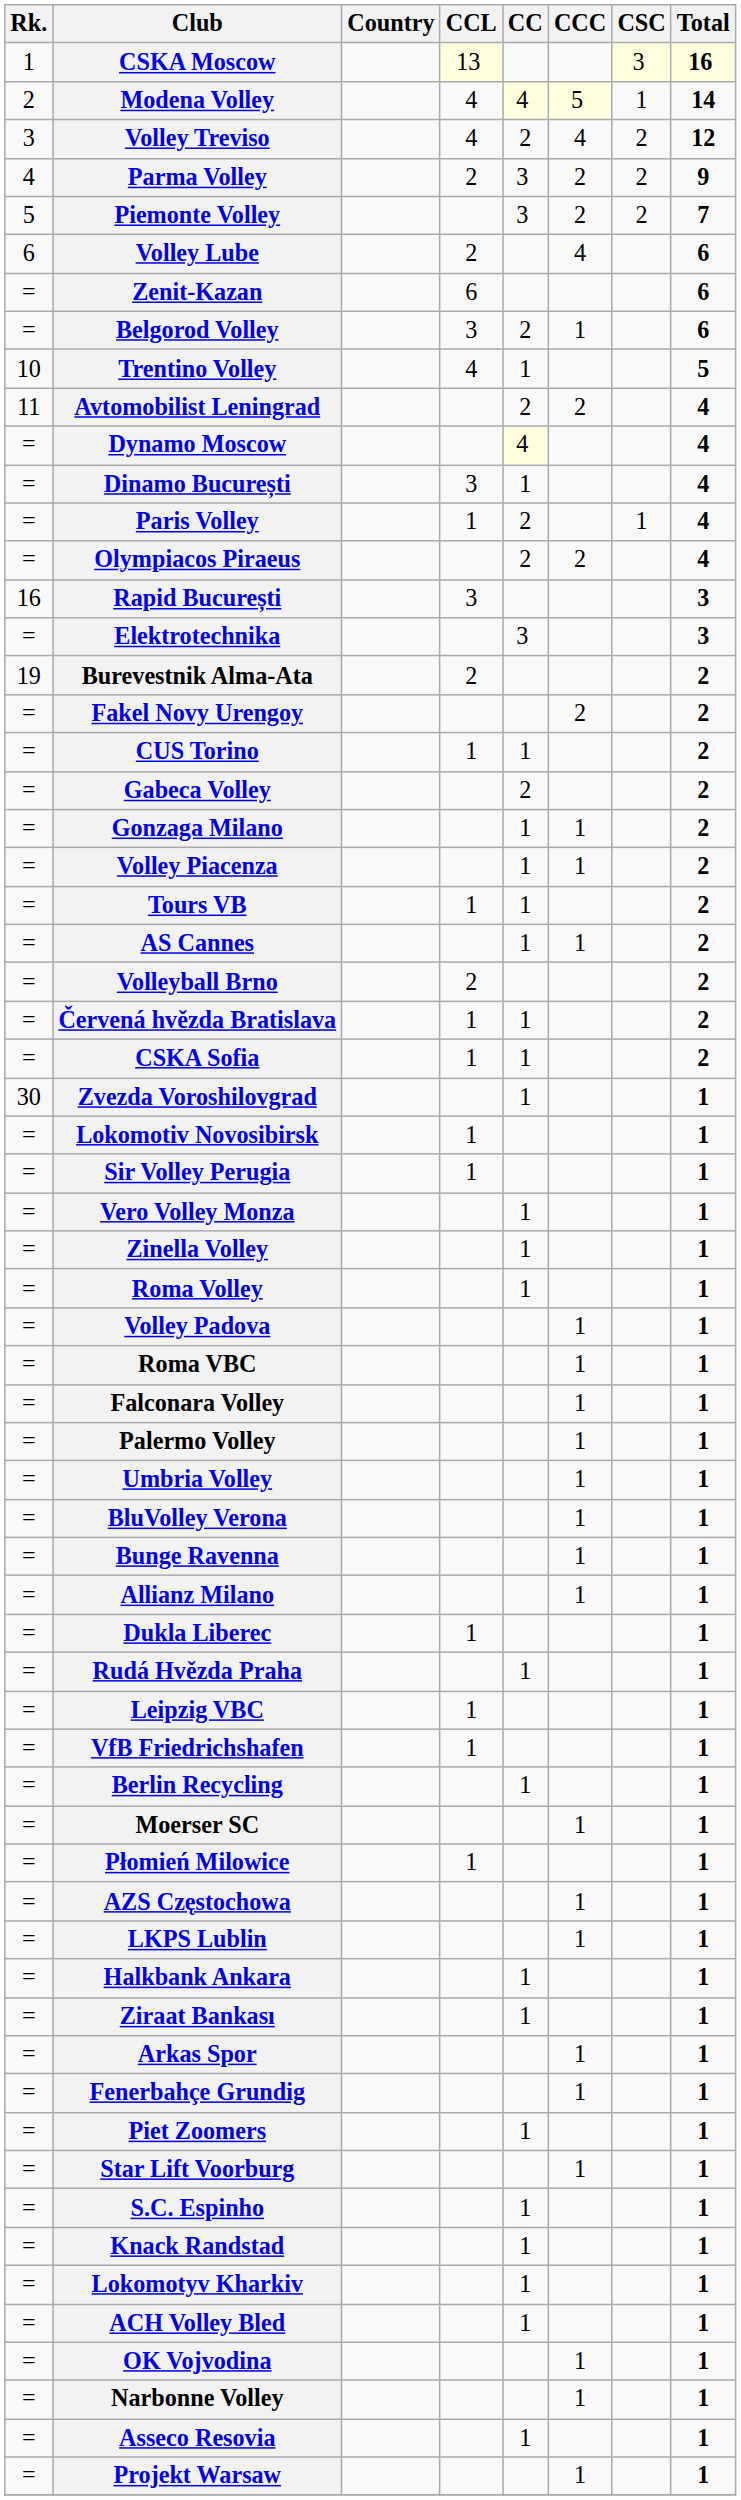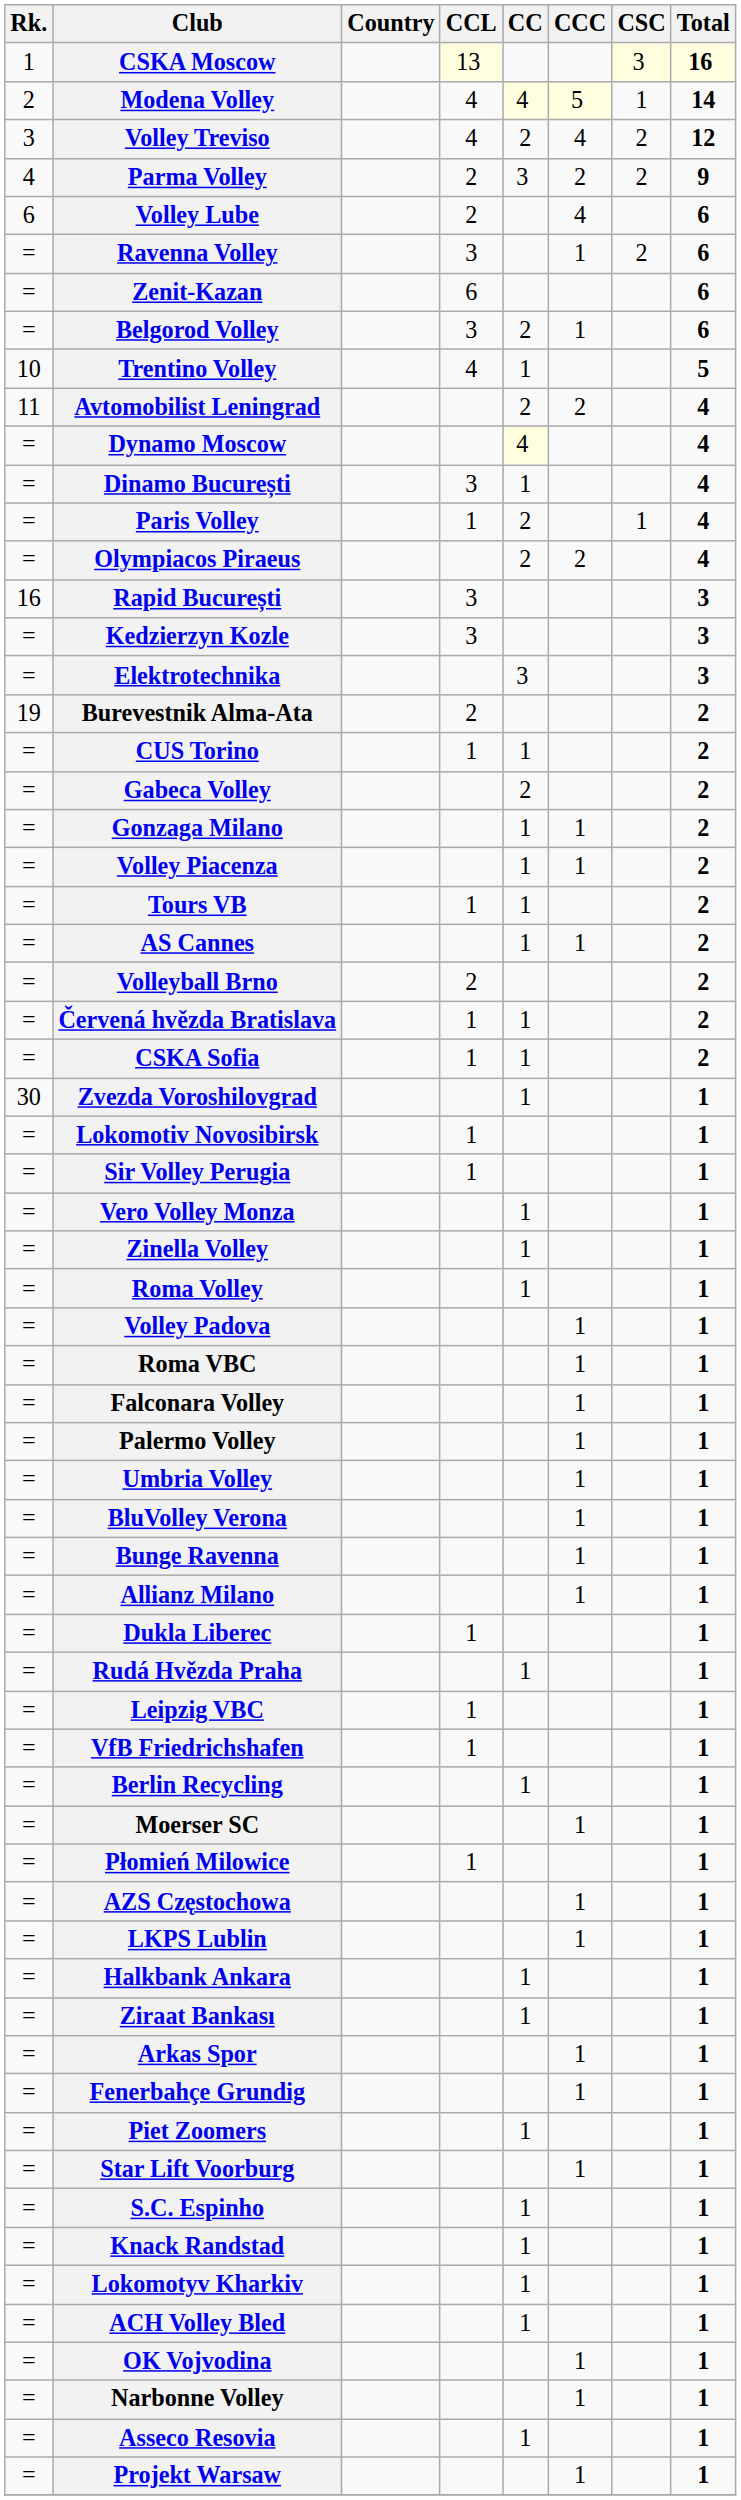- row: 5 | Piemonte Volley | 3 | 2 | 2 | 7
+ row: = | Ravenna Volley | 3 | 1 | 2 | 6
+ row: = | Kedzierzyn Kozle | 3 | 3
- row: = | Fakel Novy Urengoy | 2 | 2
